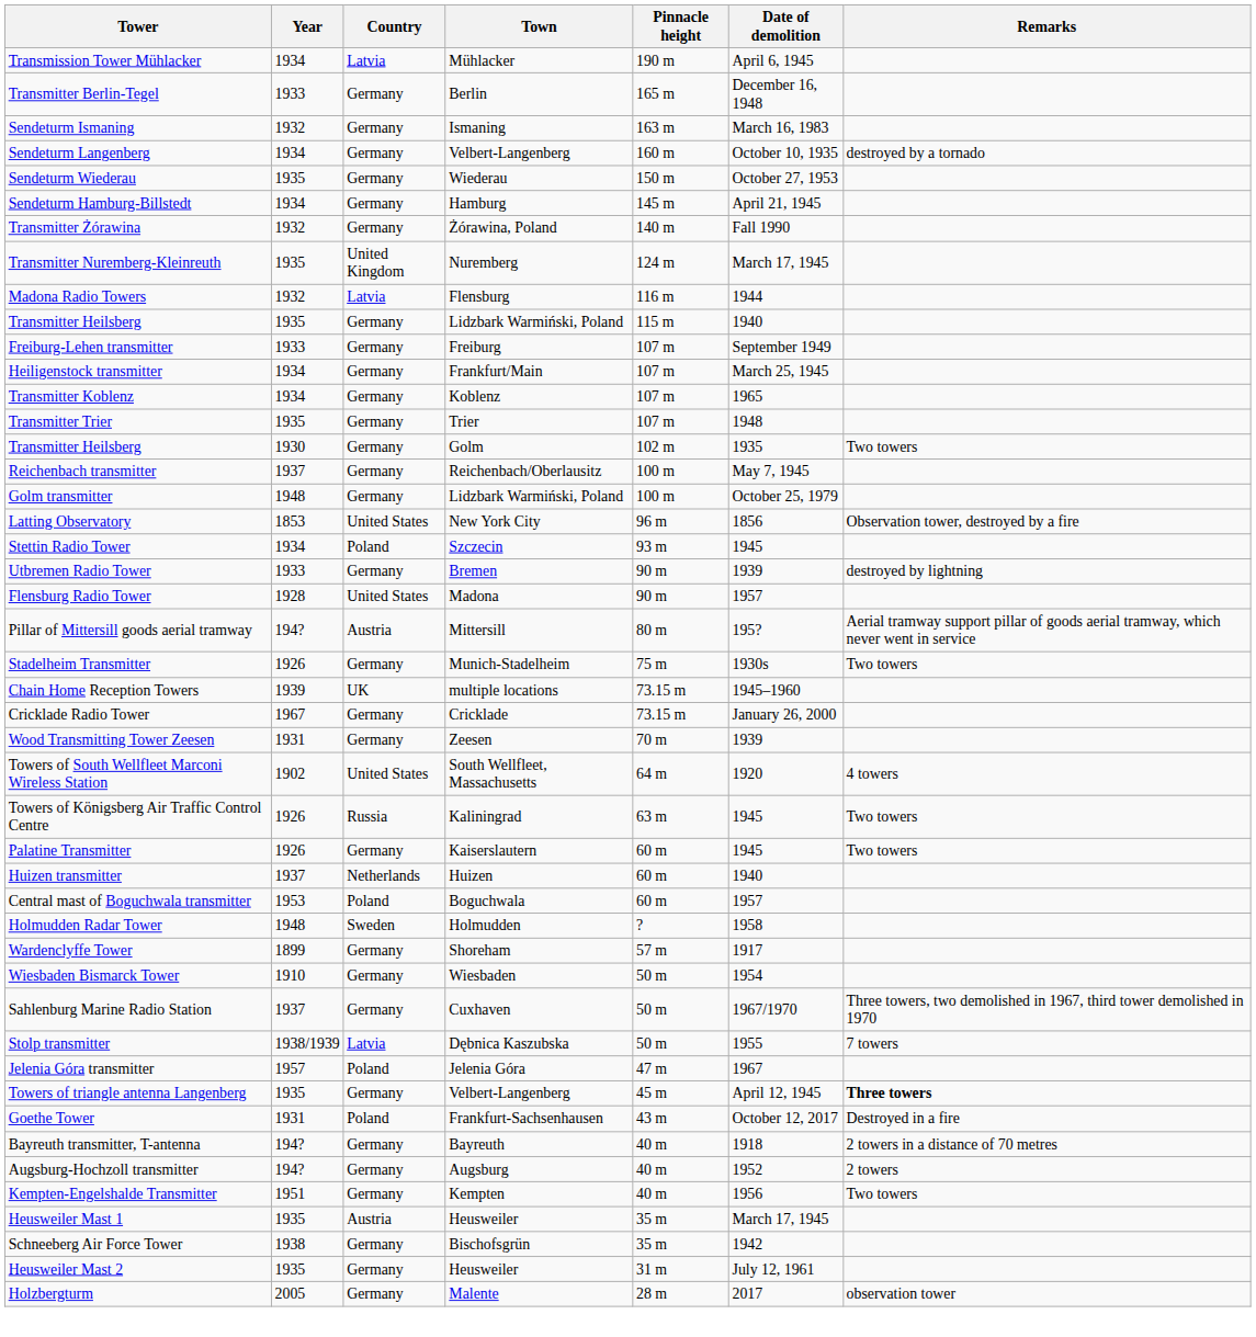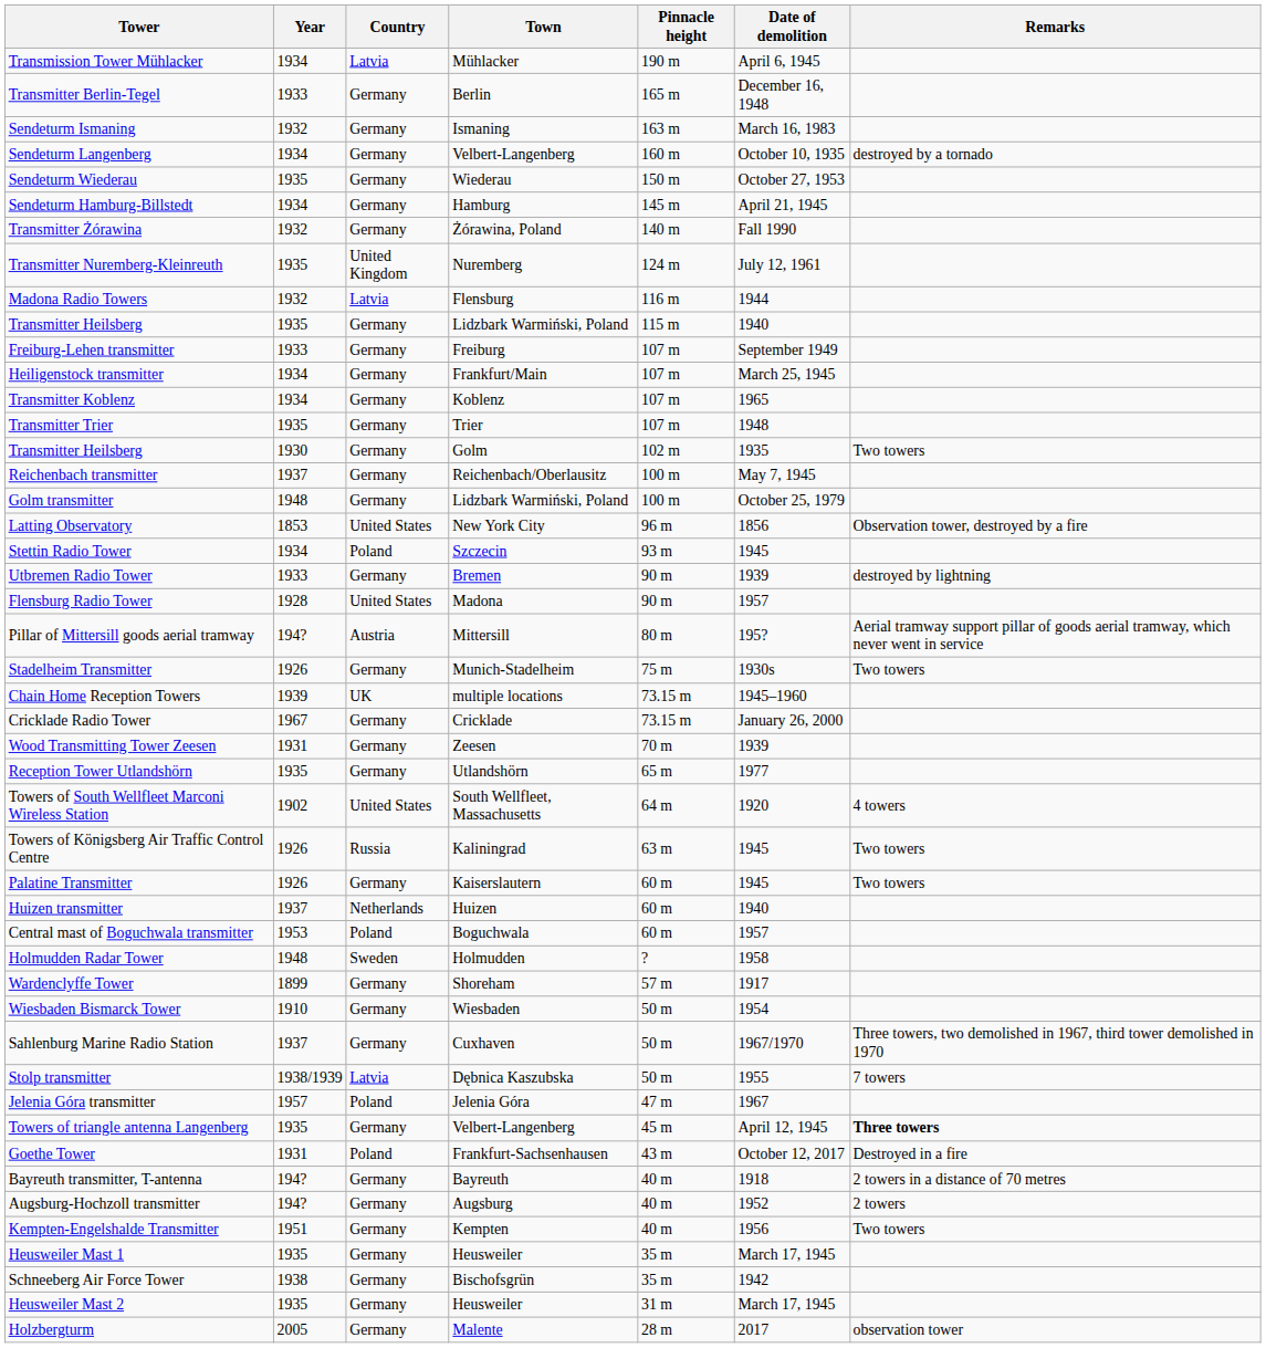Transmitter Nuremberg-Kleinreuth | Date of demolition: March 17, 1945 -> July 12, 1961
+ row: Reception Tower Utlandshörn | 1935 | Germany | Utlandshörn | 65 m | 1977
Heusweiler Mast 1 | Country: Austria -> Germany
Heusweiler Mast 2 | Date of demolition: July 12, 1961 -> March 17, 1945
